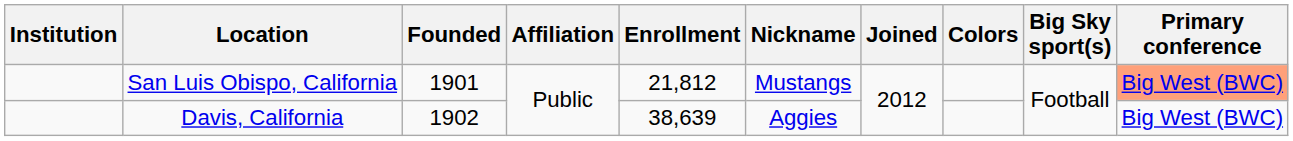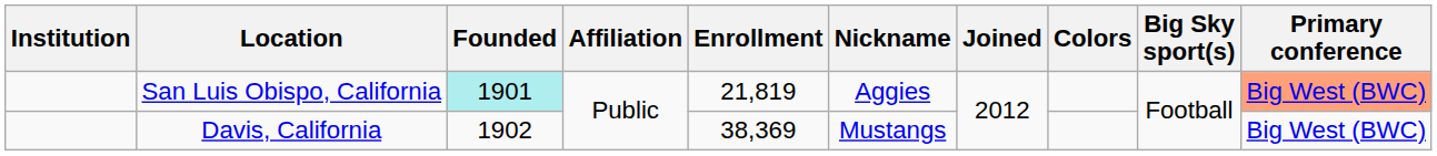San Luis Obispo, California | Founded: no background -> paleturquoise background
San Luis Obispo, California | Enrollment: 21,812 -> 21,819
San Luis Obispo, California | Nickname: Mustangs -> Aggies
Davis, California | Enrollment: 38,639 -> 38,369
Davis, California | Nickname: Aggies -> Mustangs
